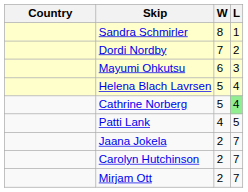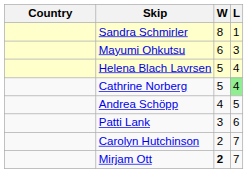- row: Dordi Nordby | 7 | 2
+ row: Andrea Schöpp | 4 | 5
Patti Lank | W: 4 -> 3
Patti Lank | L: 5 -> 6
- row: Jaana Jokela | 2 | 7
Mirjam Ott | W: normal -> bold
